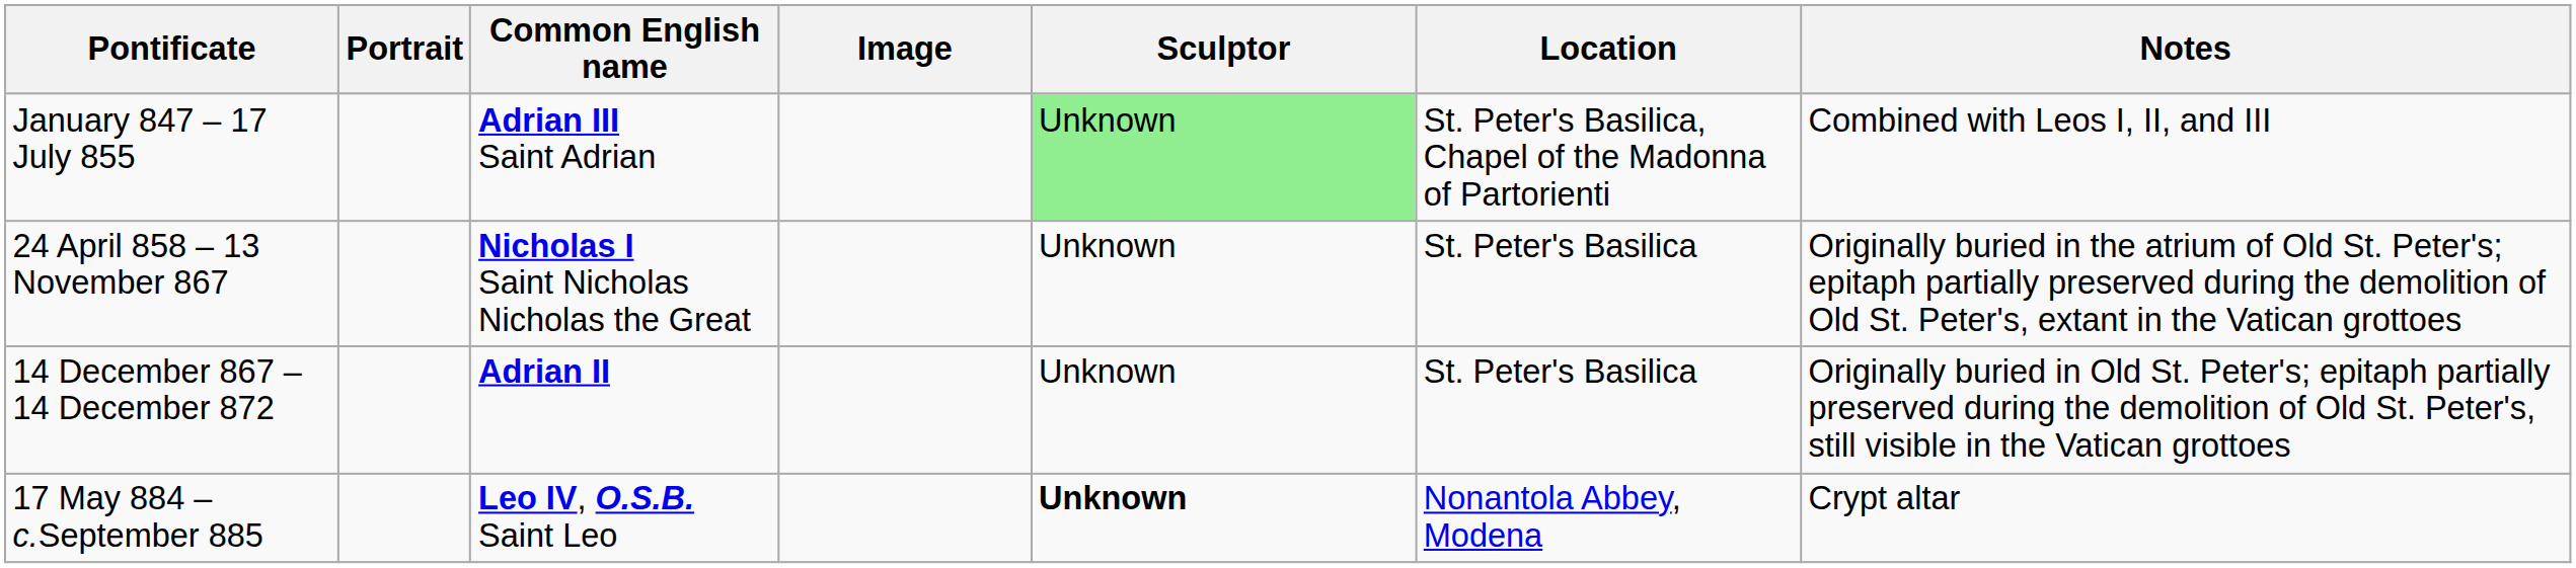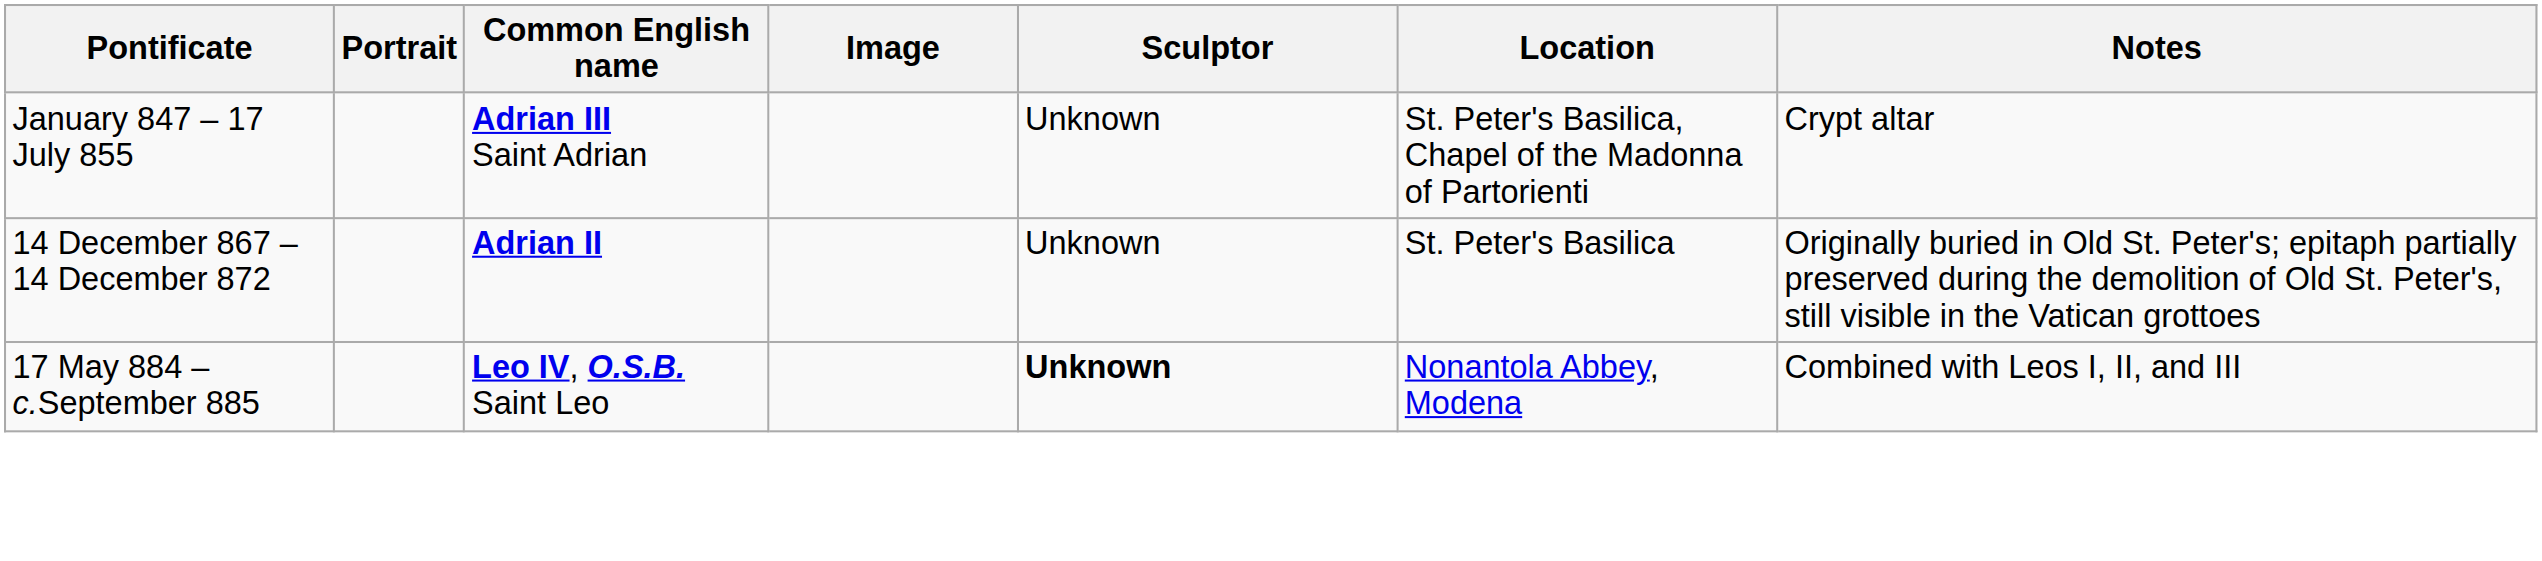January 847 – 17 July 855 | Sculptor: lightgreen background -> no background
January 847 – 17 July 855 | Notes: Combined with Leos I, II, and III -> Crypt altar
- row: 24 April 858 – 13 November 867 | Nicholas I Saint Nicholas Nicholas the Great | Unknown | St. Peter's Basilica | Originally buried in the atrium of Old St. Peter's; epitaph partially preserved during the demolition of Old St. Peter's, extant in the Vatican grottoes
17 May 884 – c.September 885 | Notes: Crypt altar -> Combined with Leos I, II, and III
